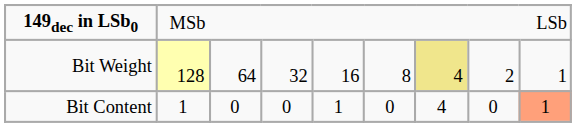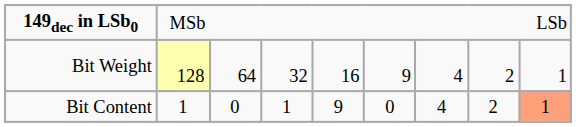Bit Weight | column 6: 8 -> 9
Bit Weight | column 7: khaki background -> no background
Bit Content | column 4: 0 -> 1
Bit Content | column 5: 1 -> 9
Bit Content | column 8: 0 -> 2
